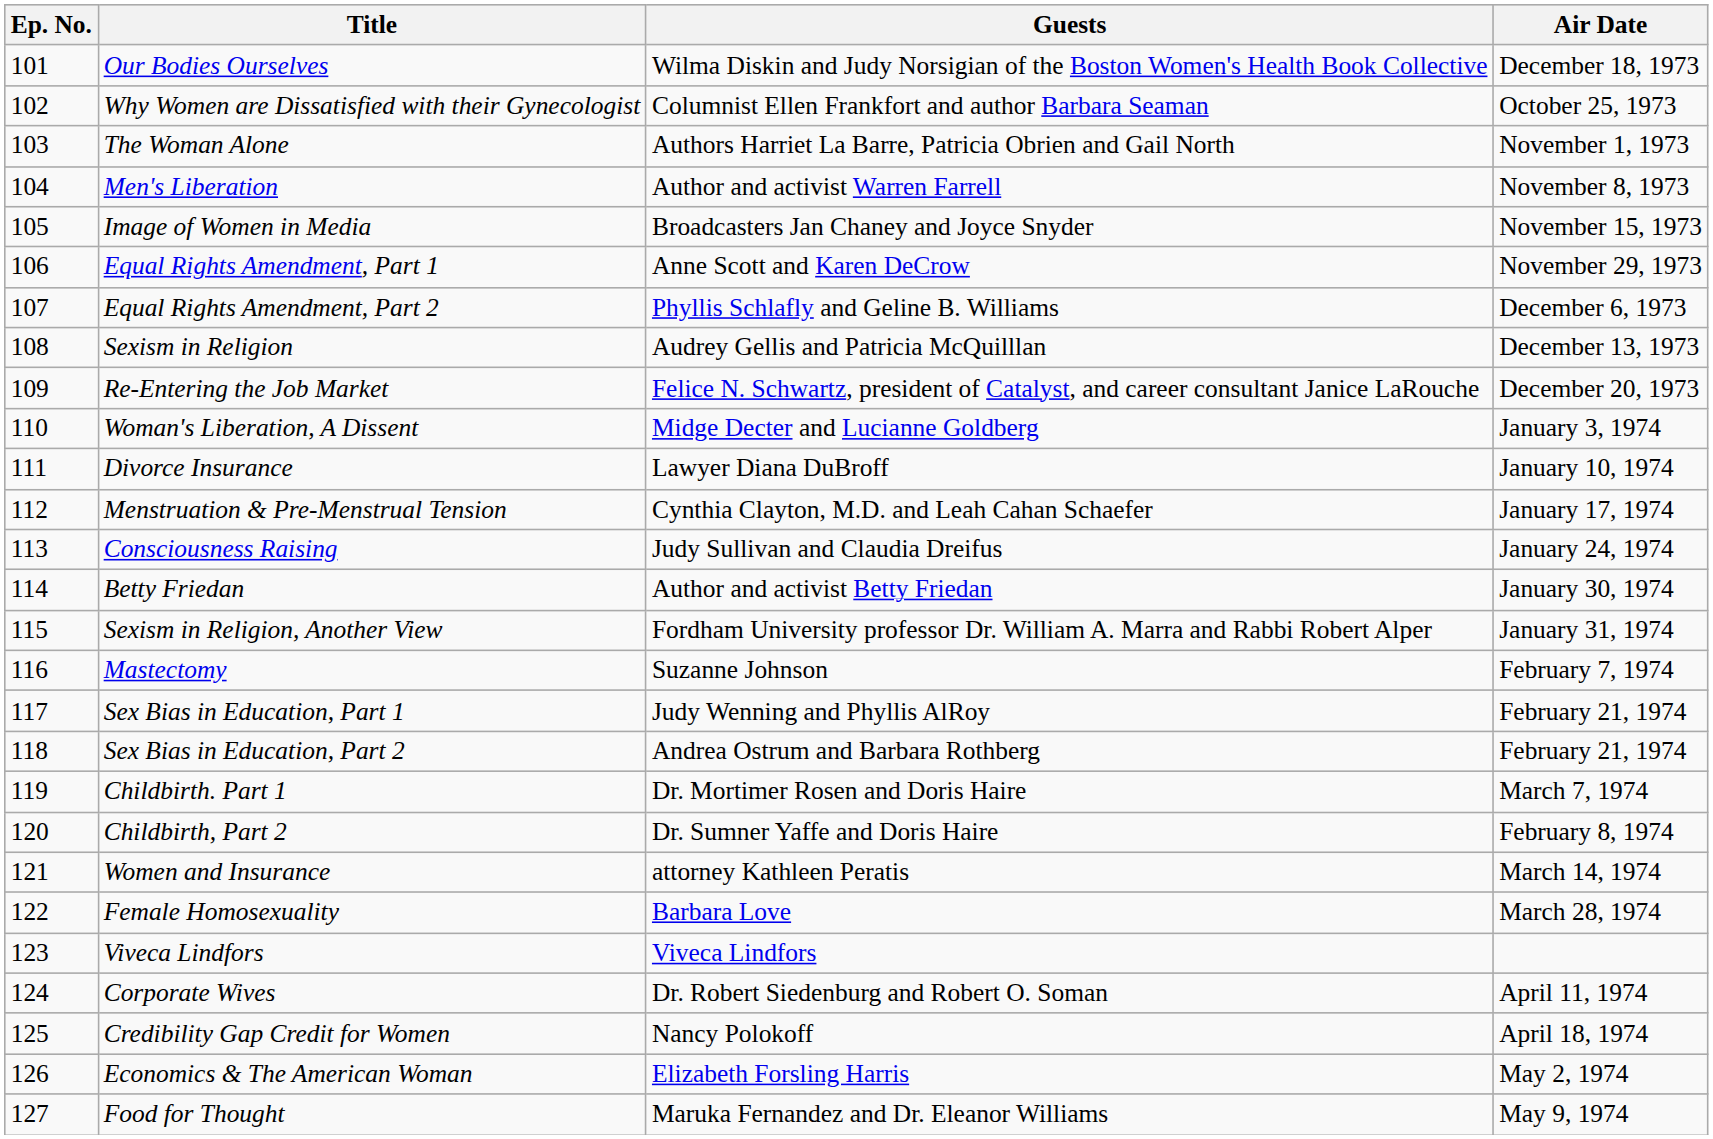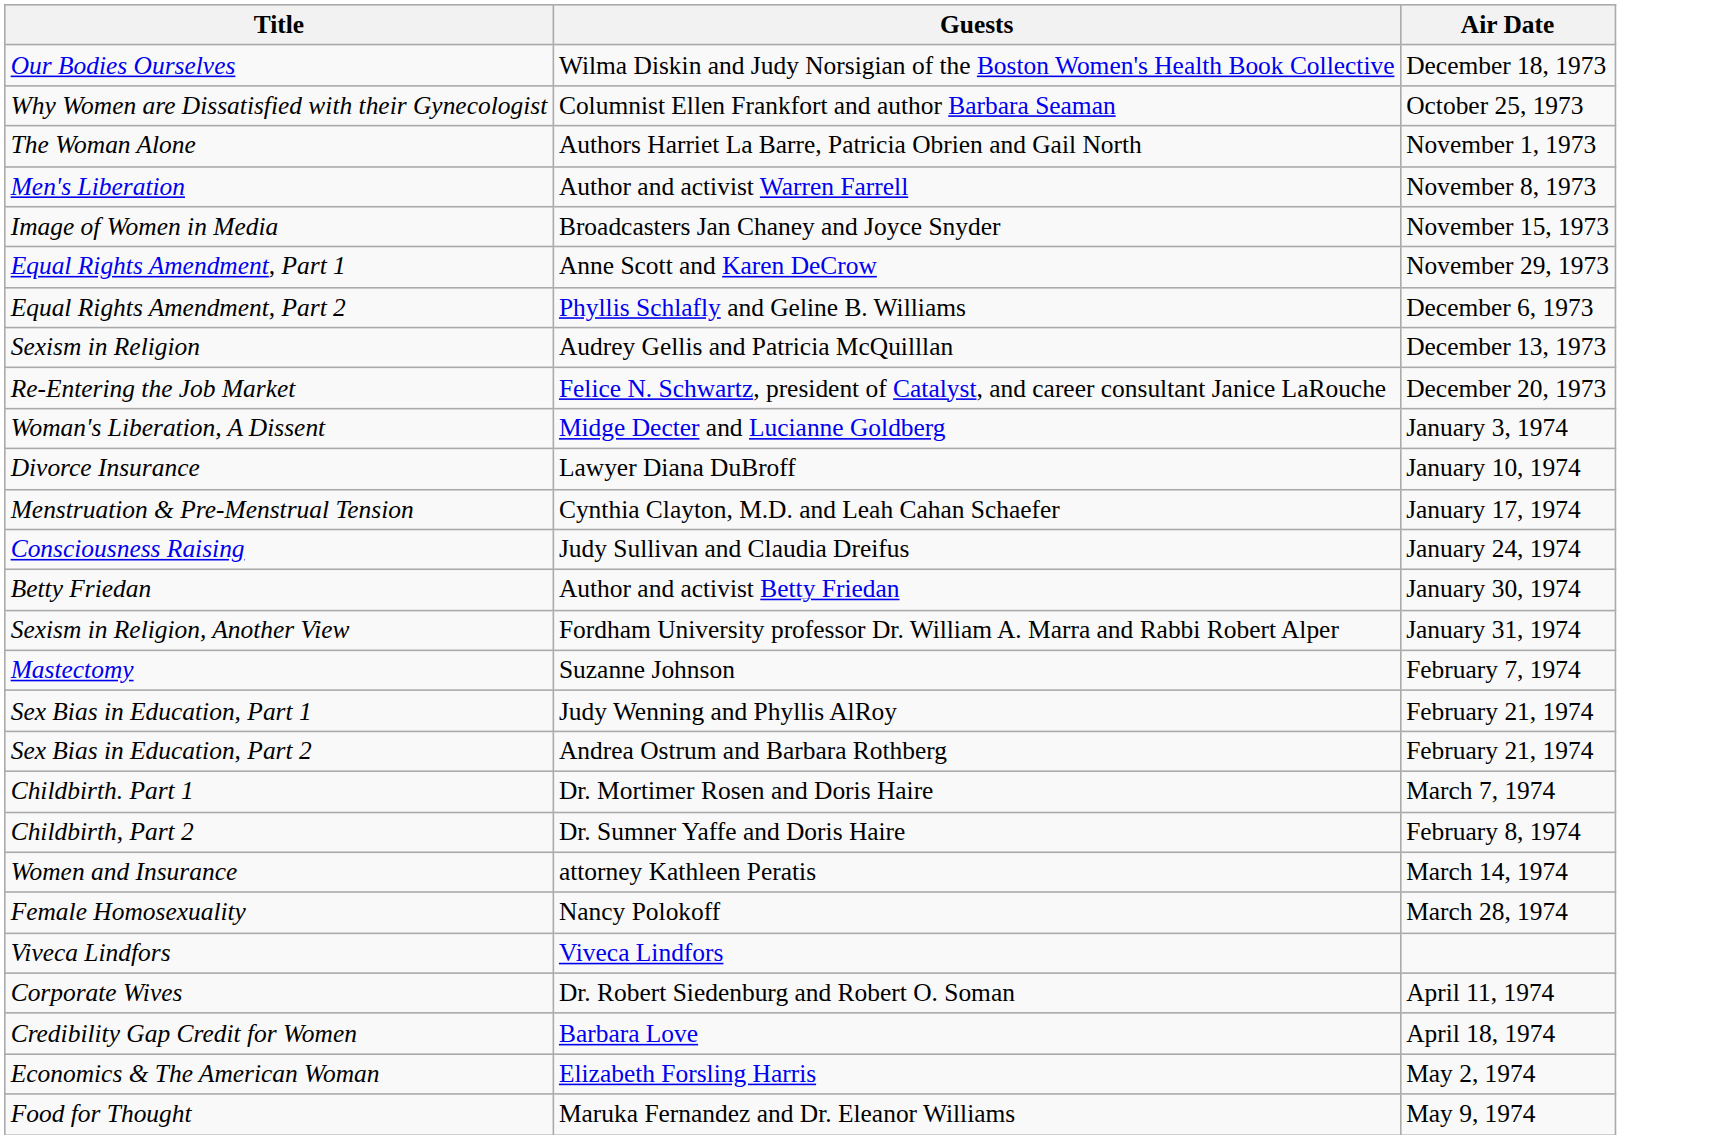- column: Ep. No. | 101 | 102 | 103 | 104 | 105 | 106 | 107 | 108 | 109 | 110 | 111 | 112 | 113 | 114 | 115 | 116 | 117 | 118 | 119 | 120 | 121 | 122 | 123 | 124 | 125 | 126 | 127
Female Homosexuality | Guests: Barbara Love -> Nancy Polokoff
Credibility Gap Credit for Women | Guests: Nancy Polokoff -> Barbara Love
